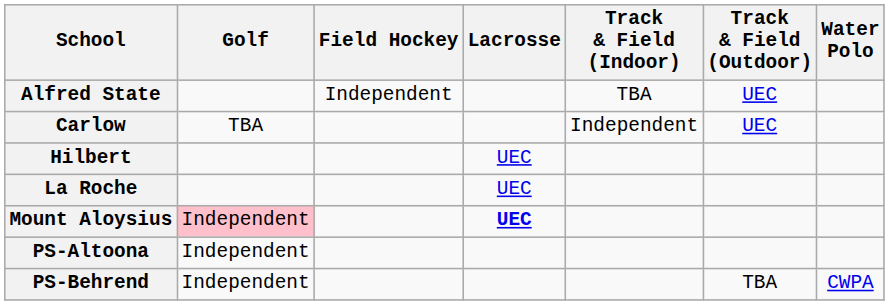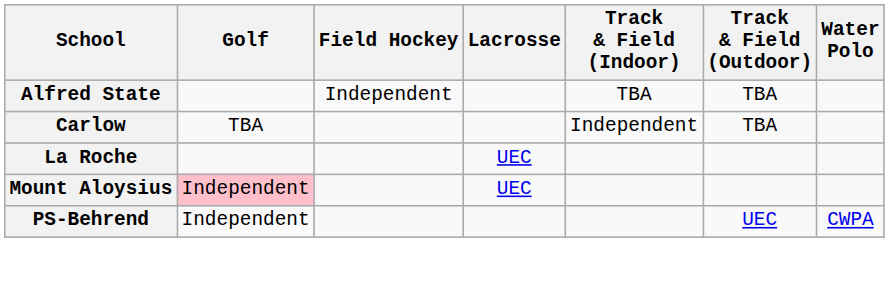Alfred State | Track & Field (Outdoor): UEC -> TBA
Carlow | Track & Field (Outdoor): UEC -> TBA
- row: Hilbert | UEC
Mount Aloysius | Lacrosse: bold -> normal
- row: PS-Altoona | Independent
PS-Behrend | Track & Field (Outdoor): TBA -> UEC
